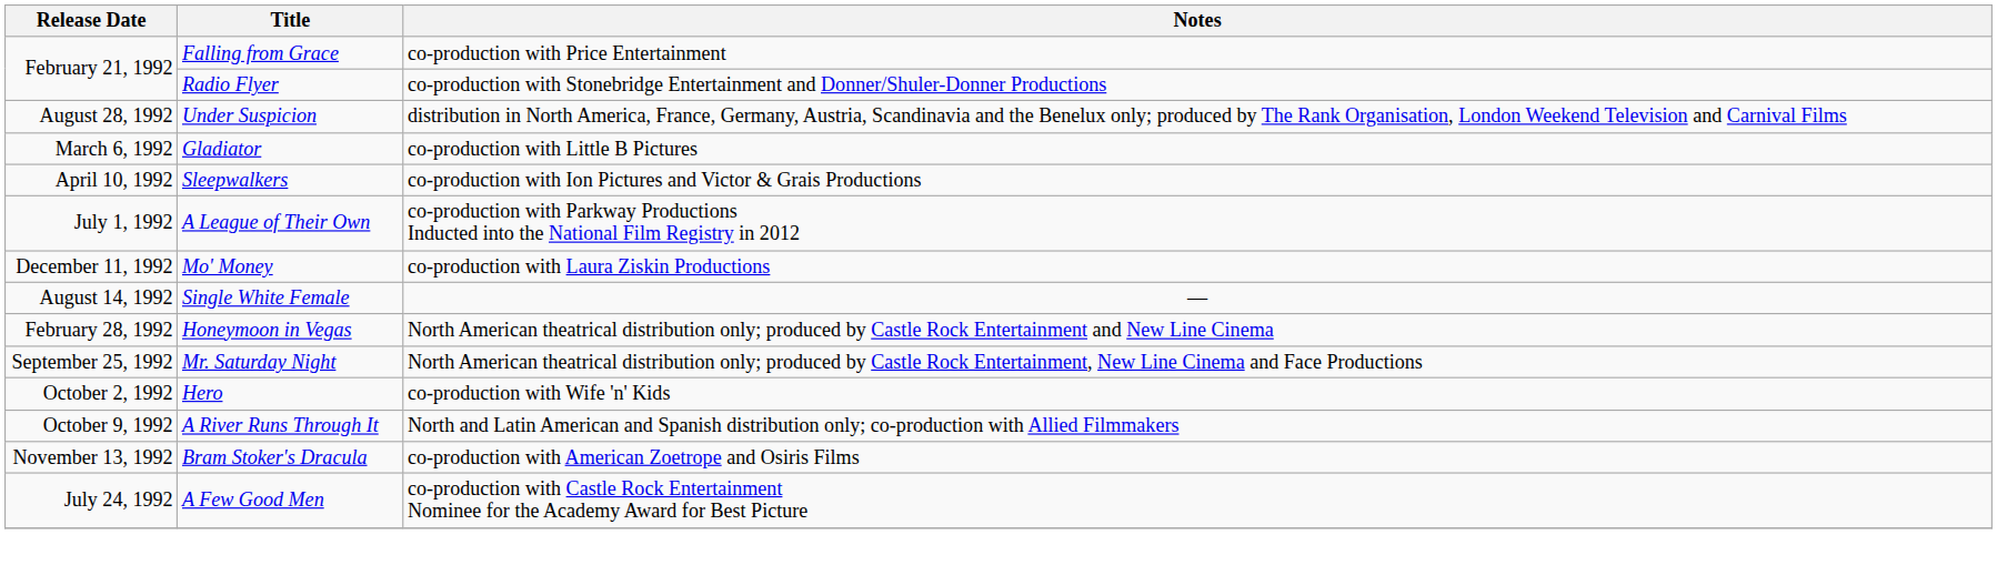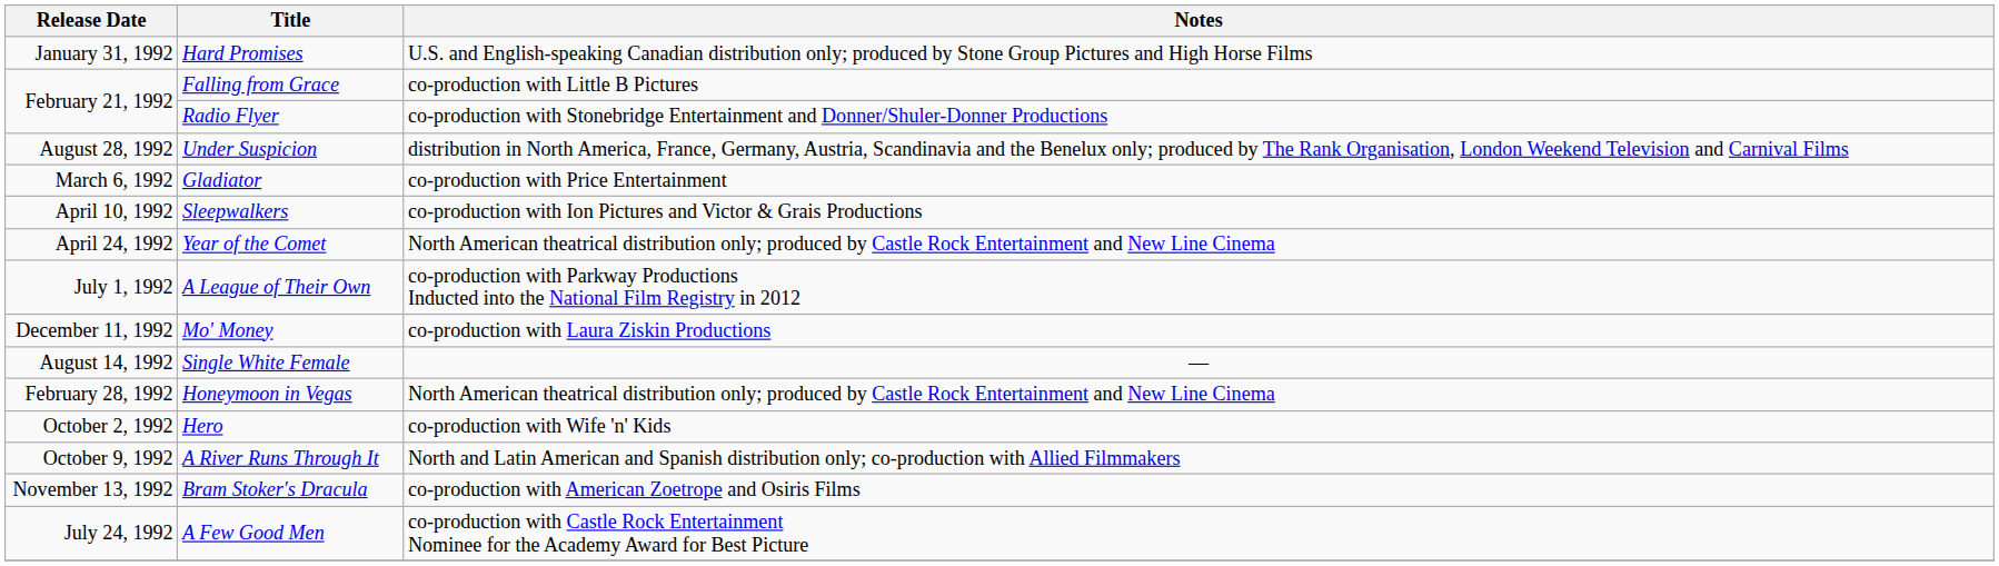+ row: January 31, 1992 | Hard Promises | U.S. and English-speaking Canadian distribution only; produced by Stone Group Pictures and High Horse Films
Falling from Grace | Notes: co-production with Price Entertainment -> co-production with Little B Pictures
Gladiator | Notes: co-production with Little B Pictures -> co-production with Price Entertainment
+ row: April 24, 1992 | Year of the Comet | North American theatrical distribution only; produced by Castle Rock Entertainment and New Line Cinema
- row: September 25, 1992 | Mr. Saturday Night | North American theatrical distribution only; produced by Castle Rock Entertainment, New Line Cinema and Face Productions
